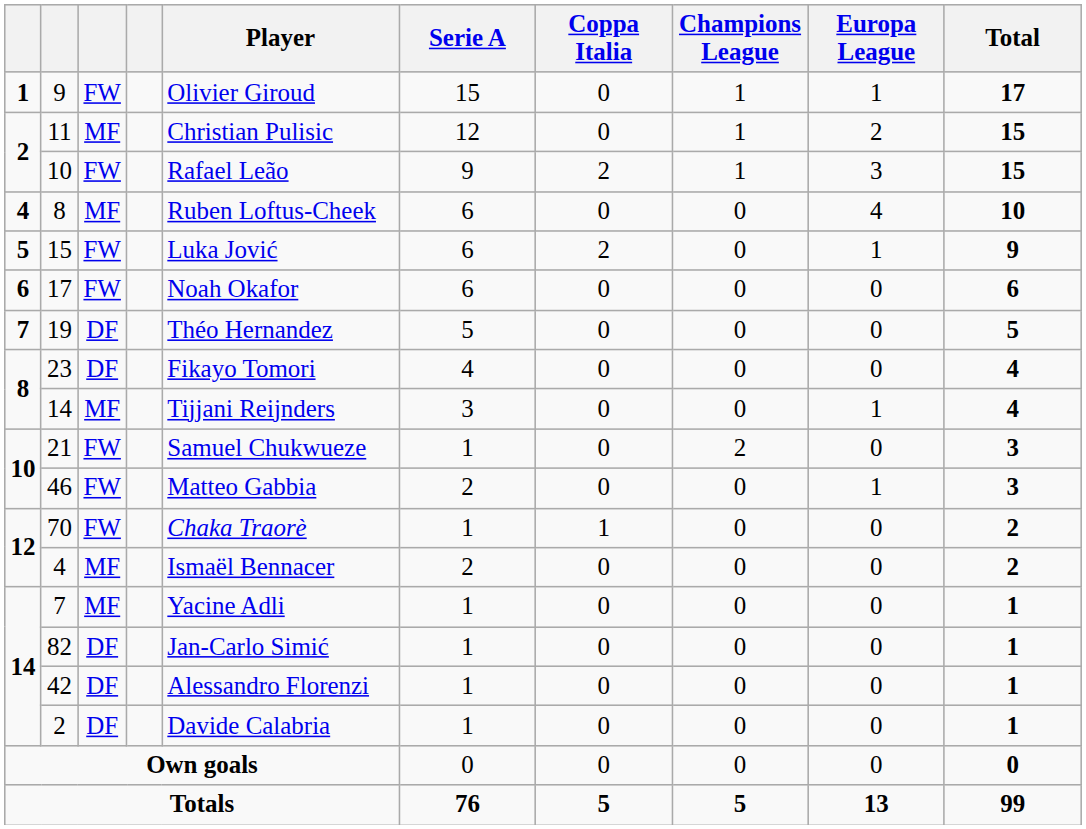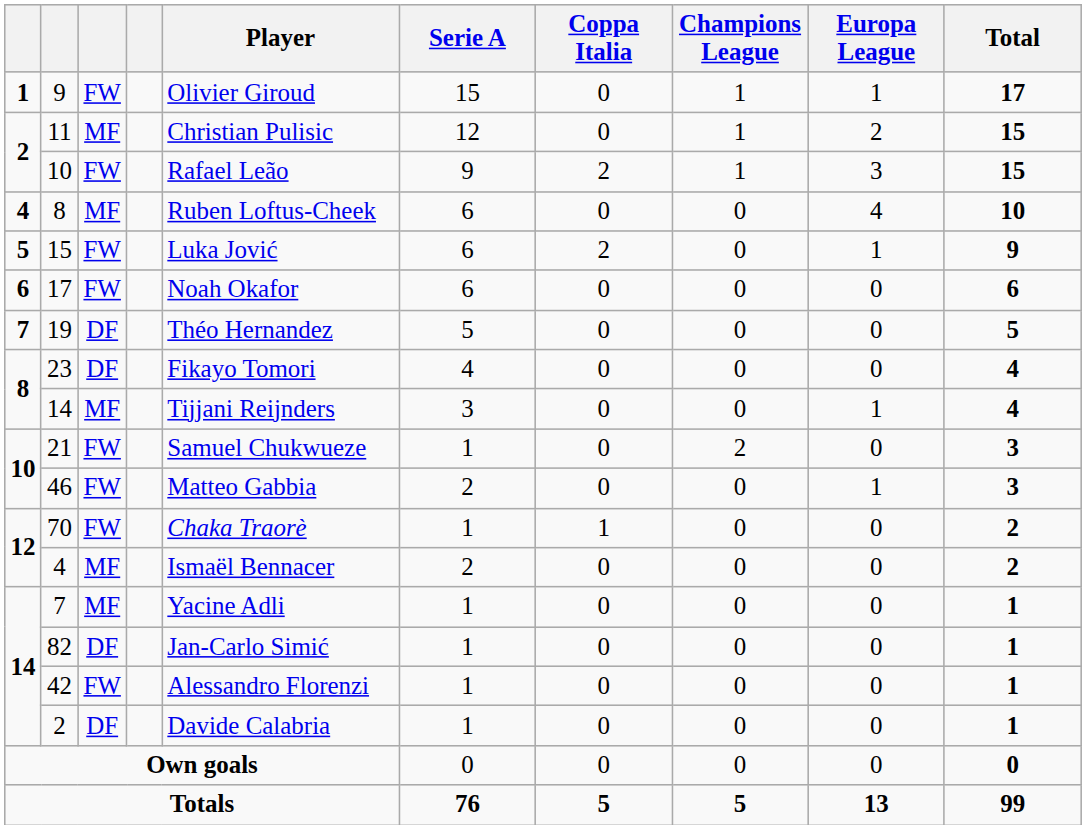42 | column 3: DF -> FW
